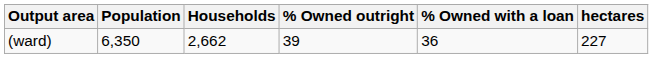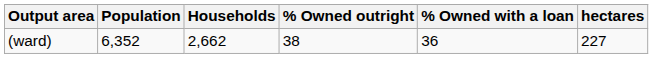(ward) | Population: 6,350 -> 6,352
(ward) | % Owned outright: 39 -> 38
